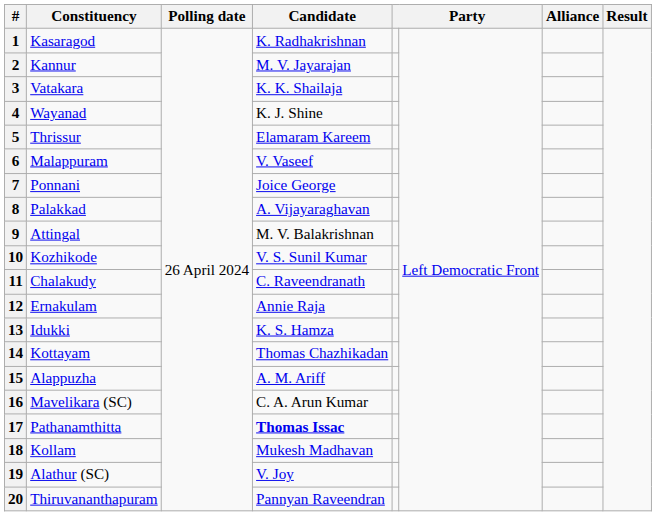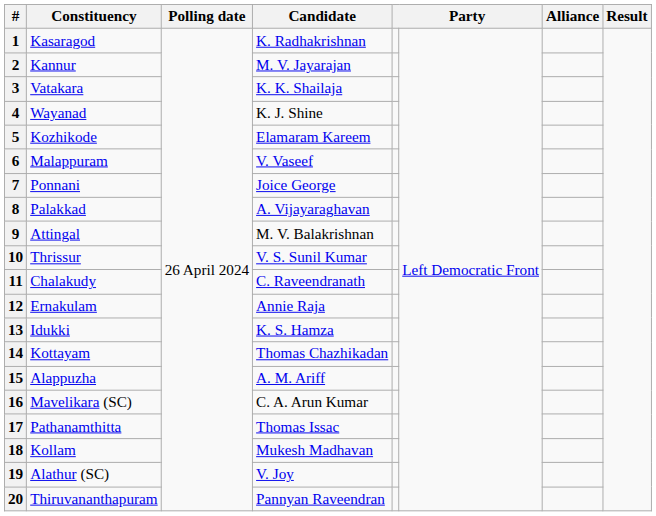5 | Constituency: Thrissur -> Kozhikode
10 | Constituency: Kozhikode -> Thrissur
17 | Candidate: bold -> normal
